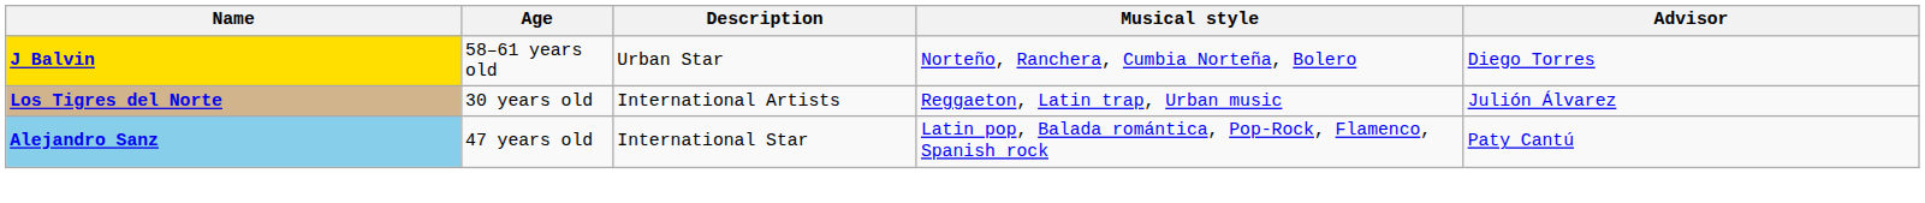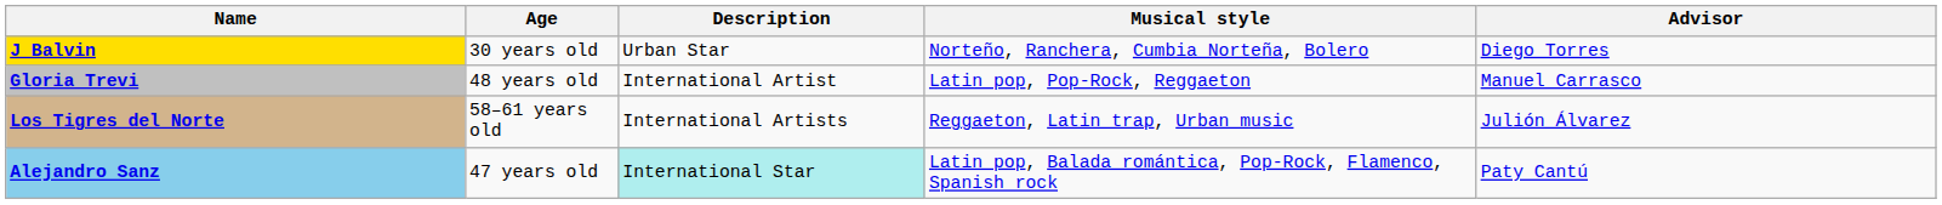J Balvin | Age: 58–61 years old -> 30 years old
+ row: Gloria Trevi | 48 years old | International Artist | Latin pop, Pop-Rock, Reggaeton | Manuel Carrasco
Los Tigres del Norte | Age: 30 years old -> 58–61 years old
Alejandro Sanz | Description: no background -> paleturquoise background
